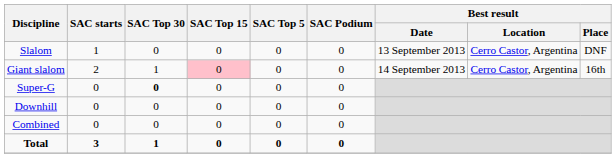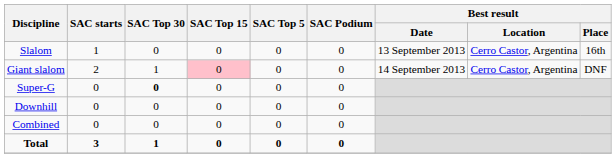Slalom | Best result / Place: DNF -> 16th
Giant slalom | Best result / Place: 16th -> DNF
